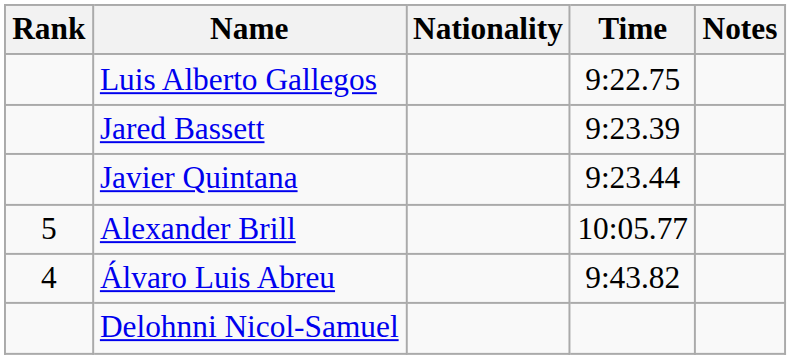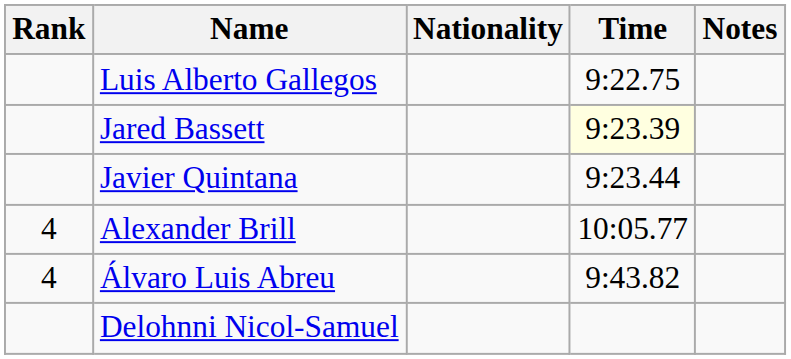Jared Bassett | Time: no background -> lightyellow background
Alexander Brill | Rank: 5 -> 4
